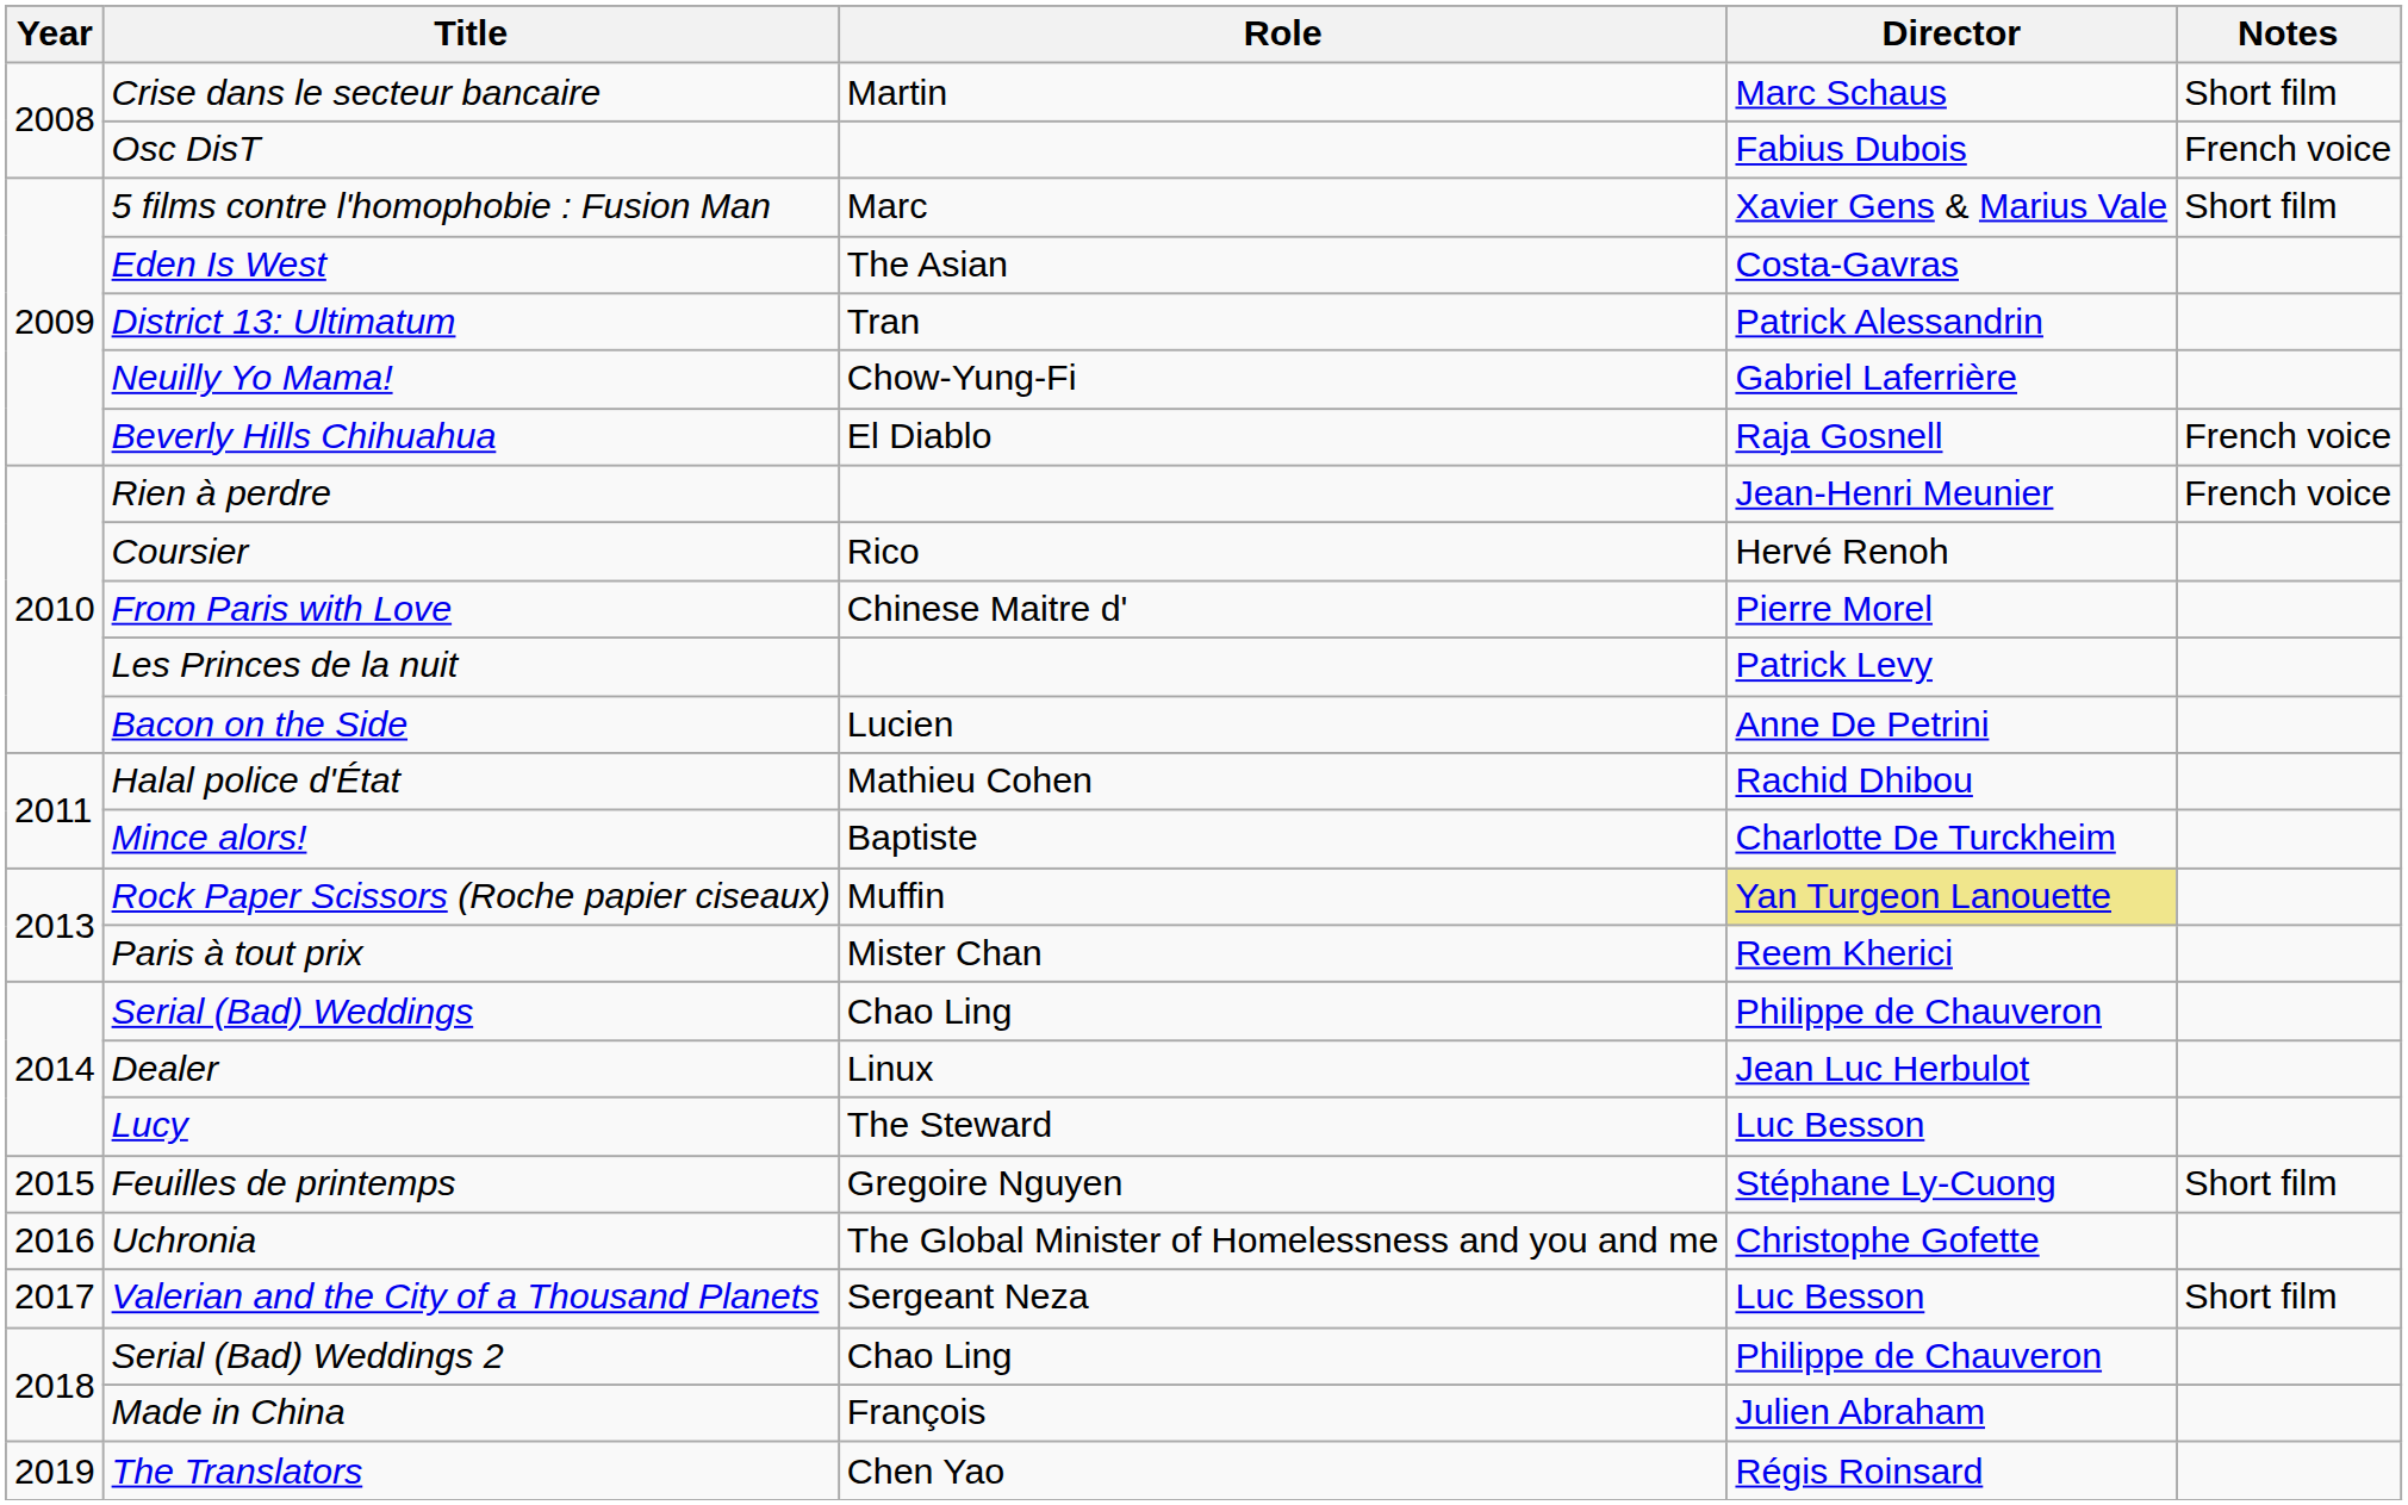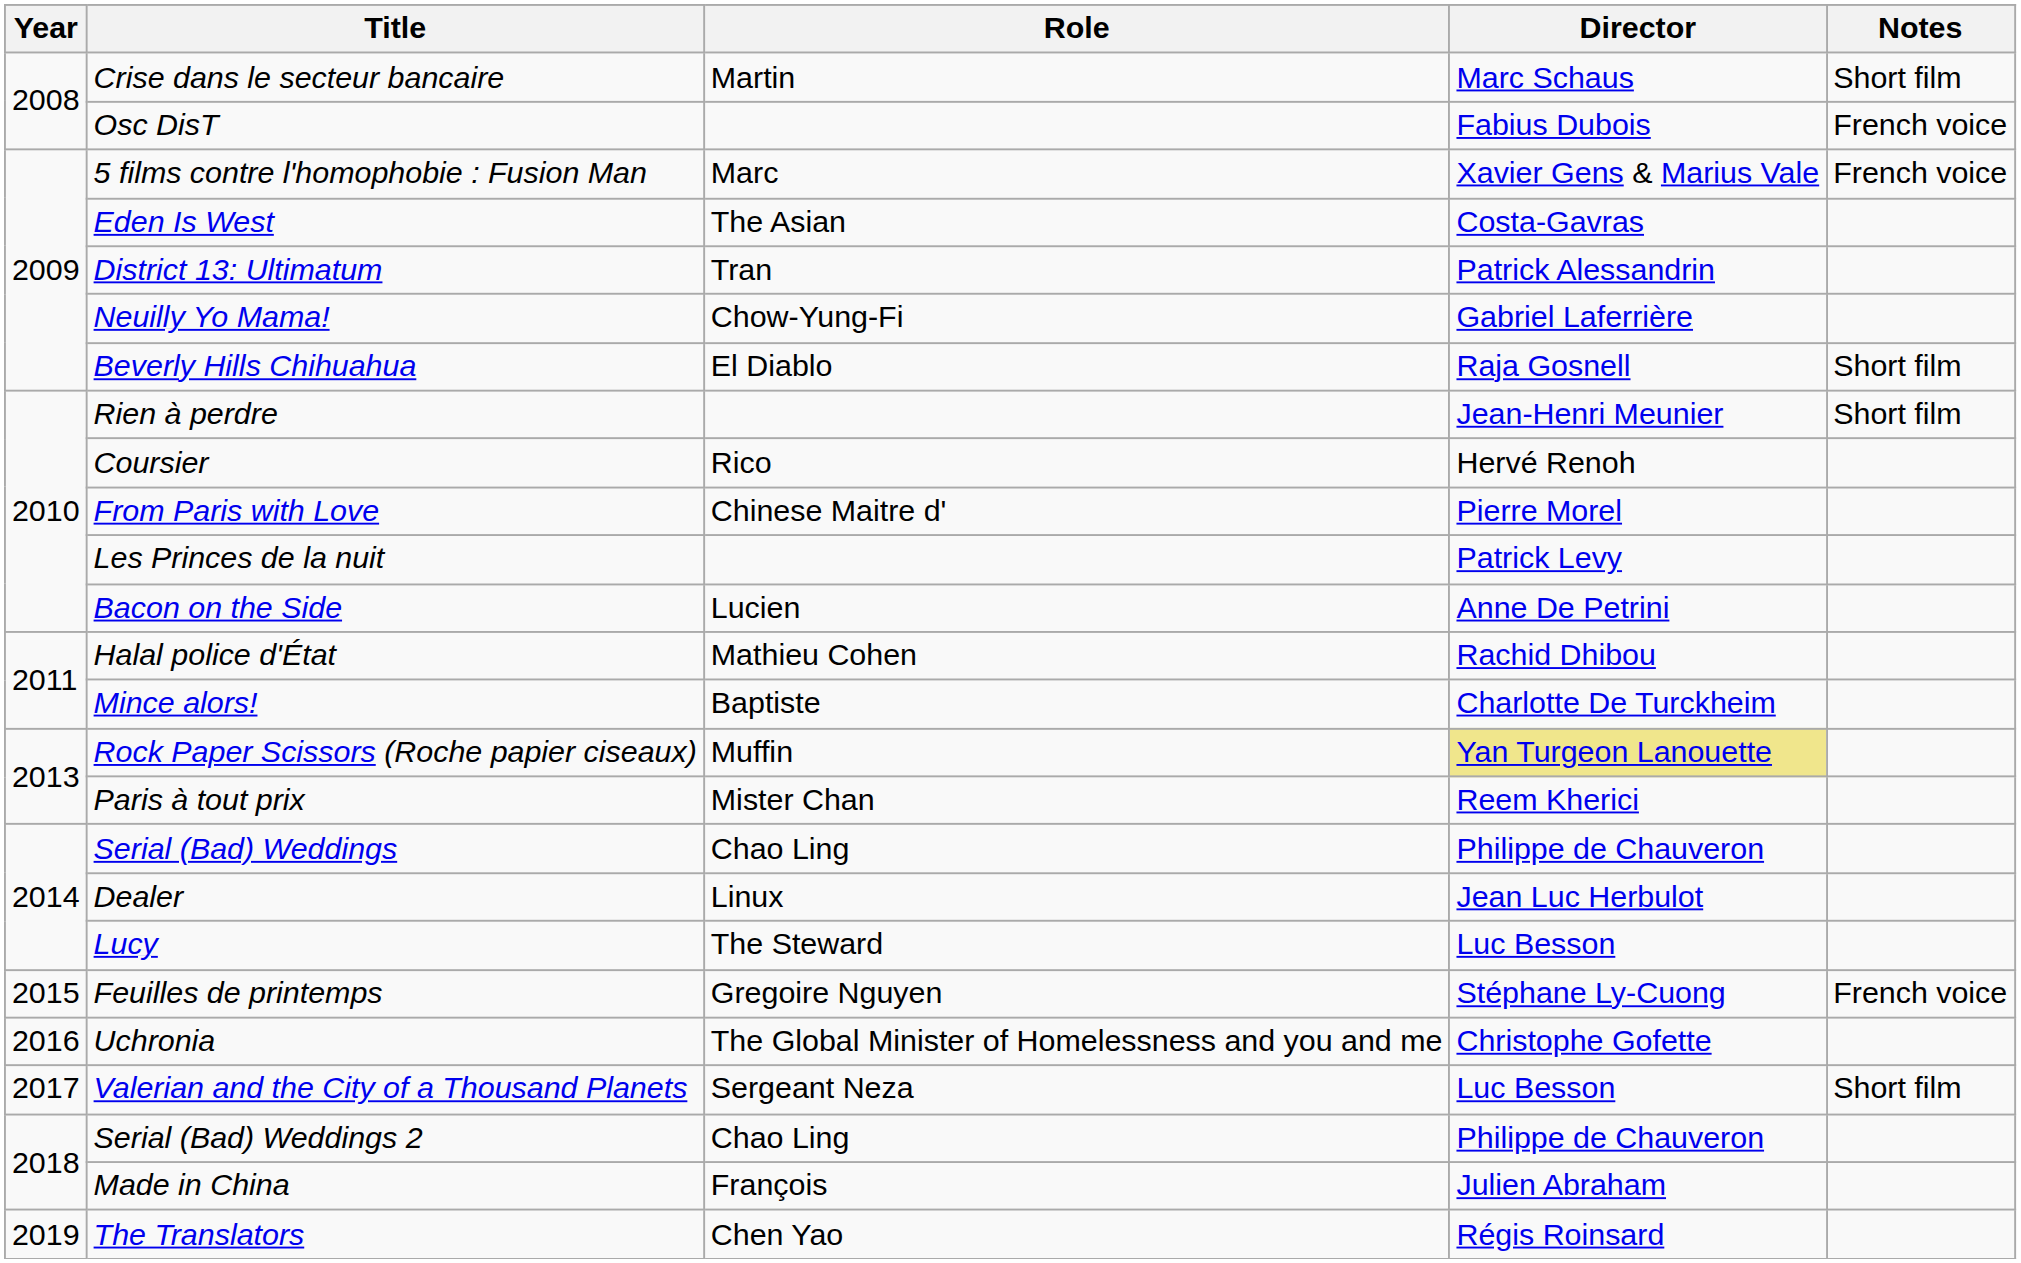5 films contre l'homophobie : Fusion Man | Notes: Short film -> French voice
Beverly Hills Chihuahua | Notes: French voice -> Short film
Rien à perdre | Notes: French voice -> Short film
Feuilles de printemps | Notes: Short film -> French voice
